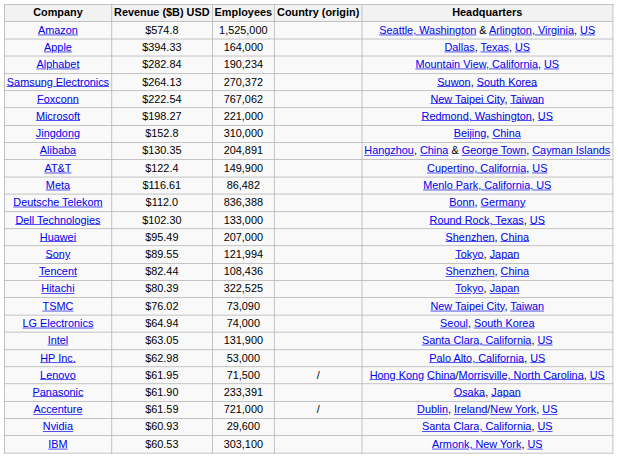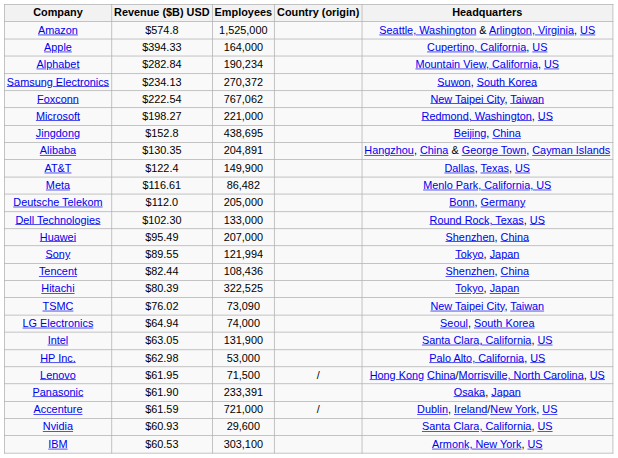Apple | Headquarters: Dallas, Texas, US -> Cupertino, California, US
Samsung Electronics | Revenue ($B) USD: $264.13 -> $234.13
Jingdong | Employees: 310,000 -> 438,695
AT&T | Headquarters: Cupertino, California, US -> Dallas, Texas, US
Deutsche Telekom | Employees: 836,388 -> 205,000
